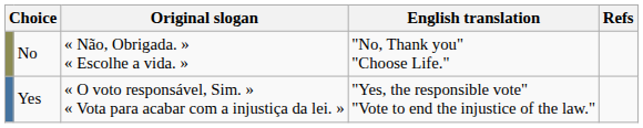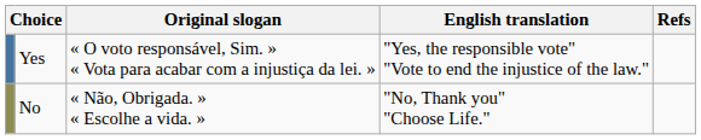rows swapped: Yes <-> No
